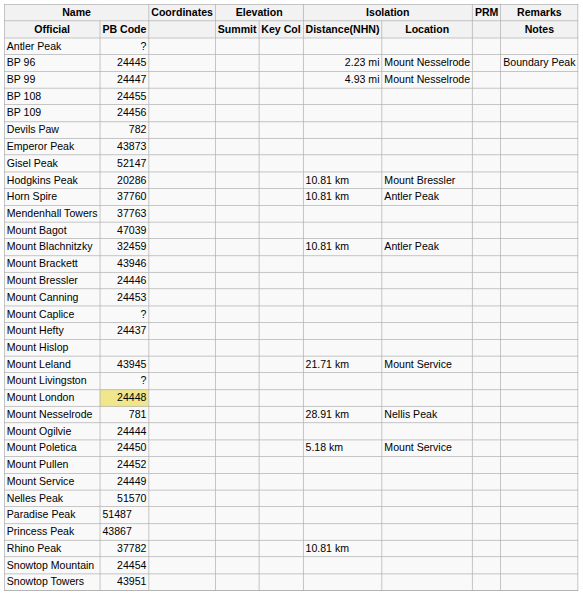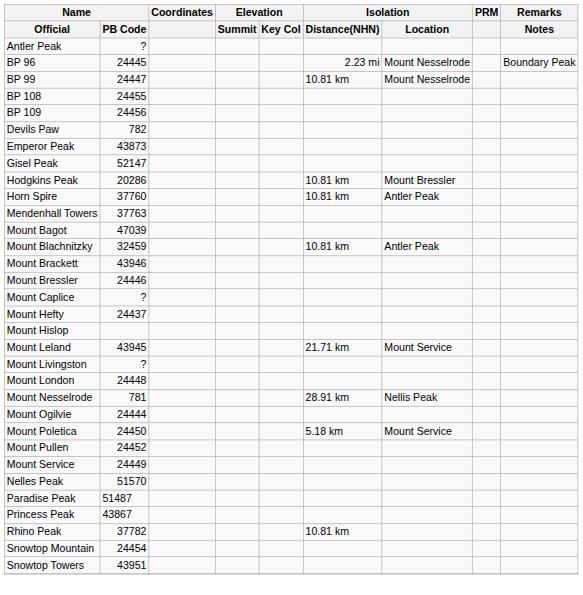BP 99 | Isolation / Distance(NHN): 4.93 mi -> 10.81 km
- row: Mount Canning | 24453
Mount London | Name / PB Code: khaki background -> no background
